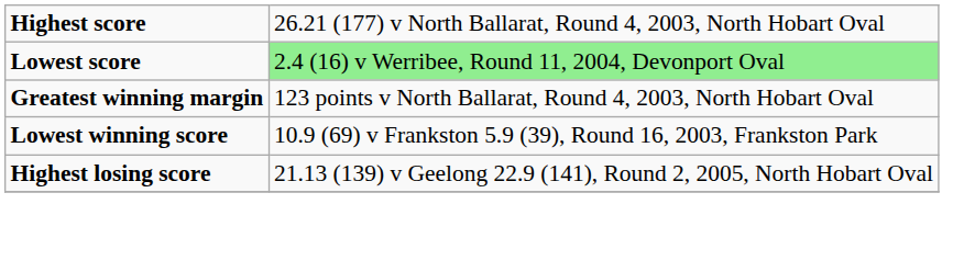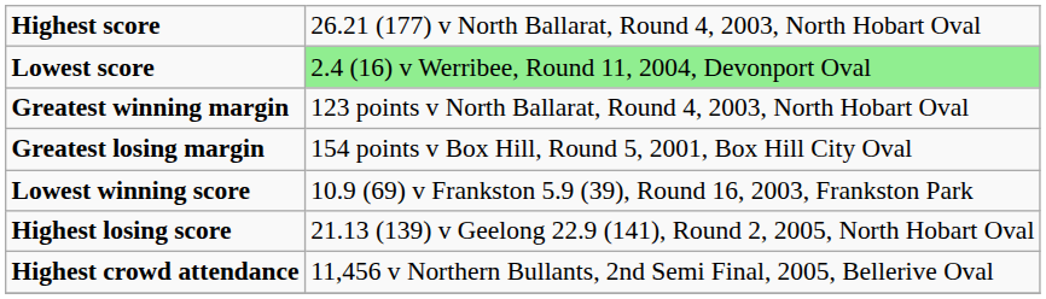+ row: Greatest losing margin | 154 points v Box Hill, Round 5, 2001, Box Hill City Oval
+ row: Highest crowd attendance | 11,456 v Northern Bullants, 2nd Semi Final, 2005, Bellerive Oval
